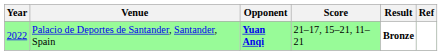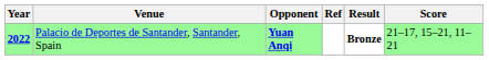columns swapped: Score <-> Ref
Palacio de Deportes de Santander, Santander, Spain | Year: normal -> bold
